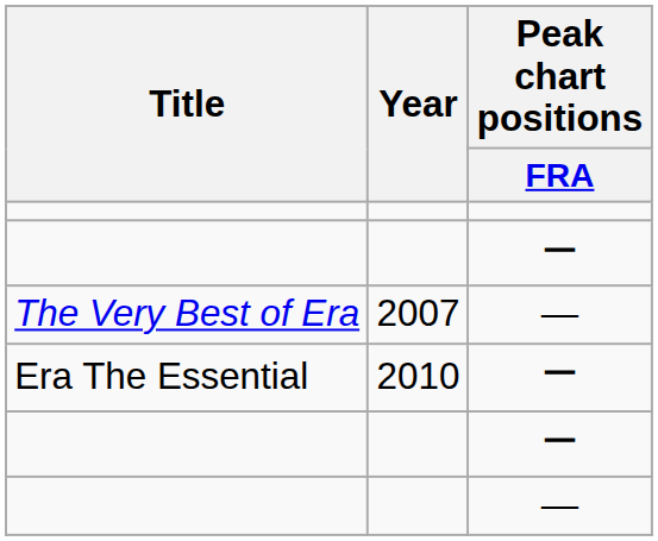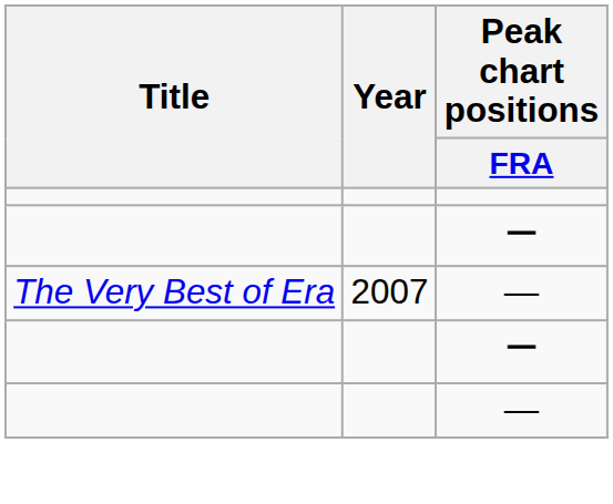- row: Era The Essential | 2010 | ー
